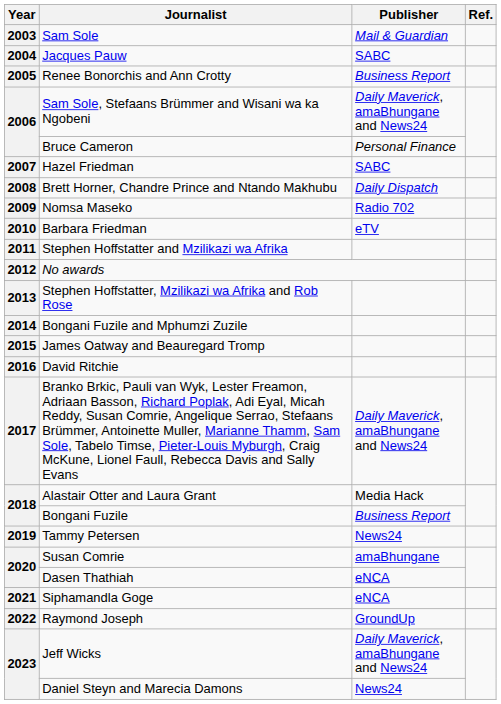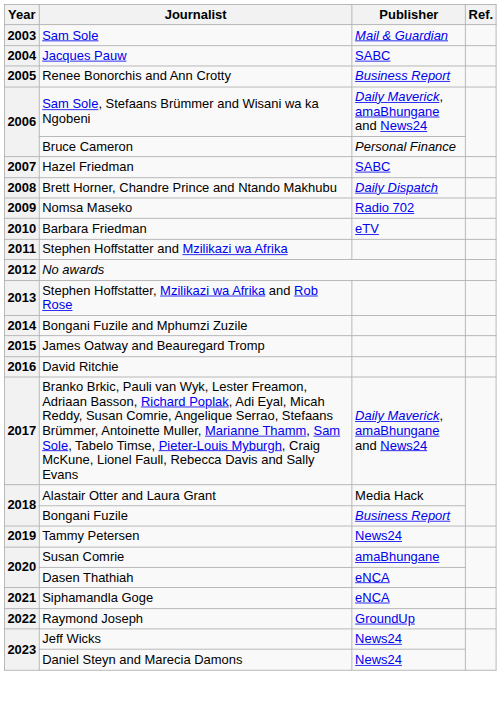Jeff Wicks | Publisher: Daily Maverick, amaBhungane and News24 -> News24
